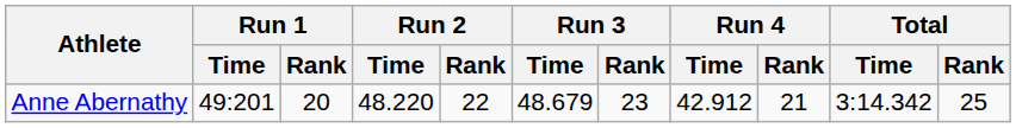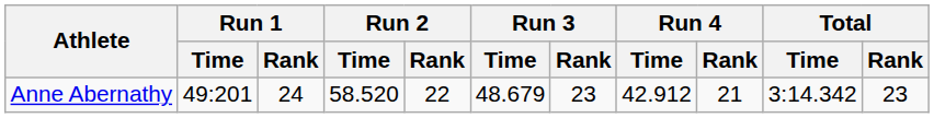Anne Abernathy | Run 1 / Rank: 20 -> 24
Anne Abernathy | Run 2 / Time: 48.220 -> 58.520
Anne Abernathy | Total / Rank: 25 -> 23
